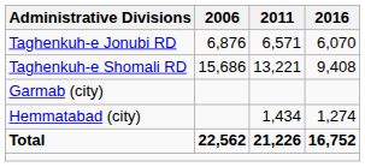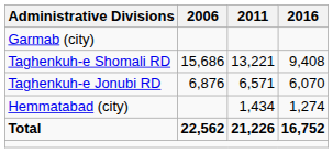rows swapped: Taghenkuh-e Jonubi RD <-> Garmab (city)
